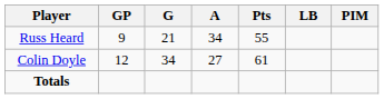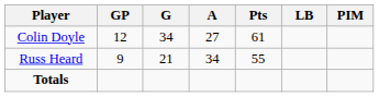rows swapped: Colin Doyle <-> Russ Heard
